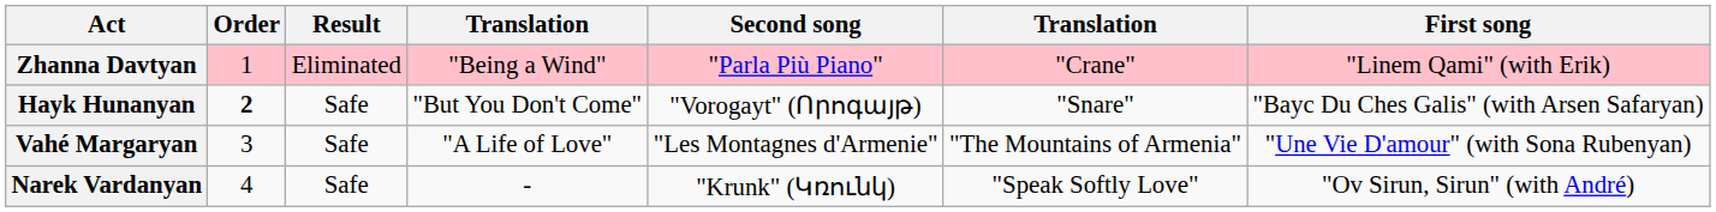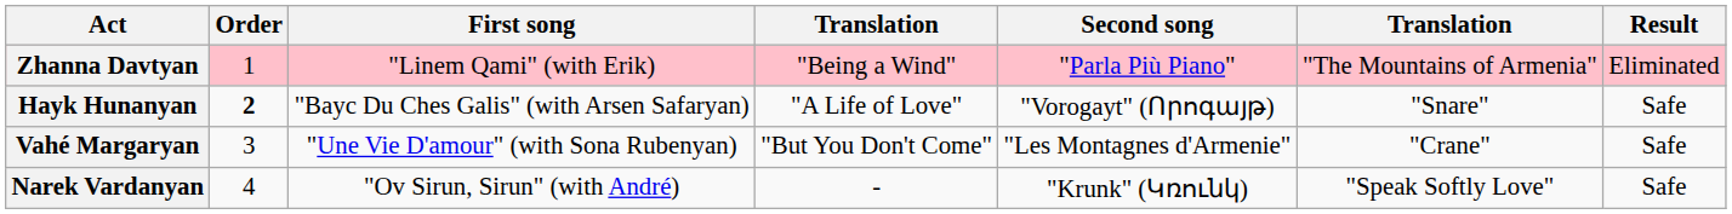columns swapped: First song <-> Result
Zhanna Davtyan | column 6: "Crane" -> "The Mountains of Armenia"
Hayk Hunanyan | column 4: "But You Don't Come" -> "A Life of Love"
Vahé Margaryan | column 4: "A Life of Love" -> "But You Don't Come"
Vahé Margaryan | column 6: "The Mountains of Armenia" -> "Crane"
